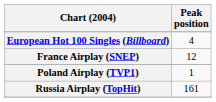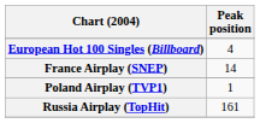France Airplay (SNEP) | Peak position: 12 -> 14
